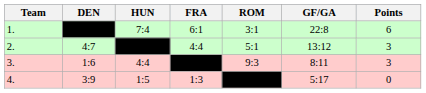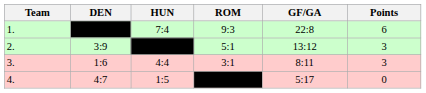- column: FRA | 6:1 | 4:4 | 1:3
1. | ROM: 3:1 -> 9:3
2. | DEN: 4:7 -> 3:9
3. | ROM: 9:3 -> 3:1
4. | DEN: 3:9 -> 4:7
